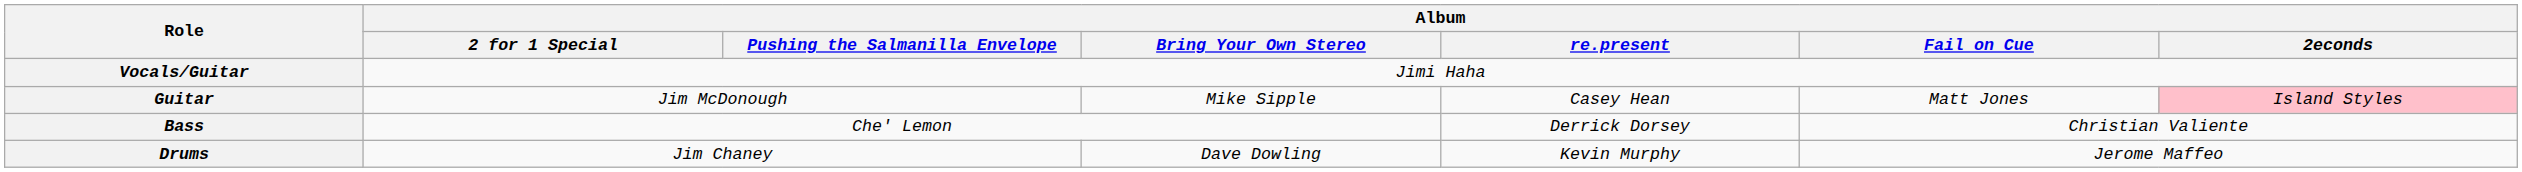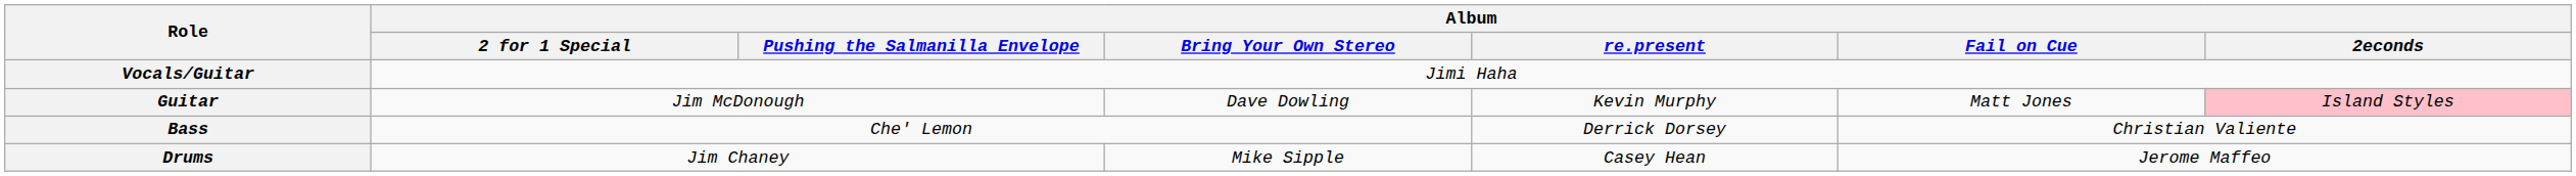Guitar | Album / Bring Your Own Stereo: Mike Sipple -> Dave Dowling
Guitar | Album / re.present: Casey Hean -> Kevin Murphy
Drums | Album / Bring Your Own Stereo: Dave Dowling -> Mike Sipple
Drums | Album / re.present: Kevin Murphy -> Casey Hean
